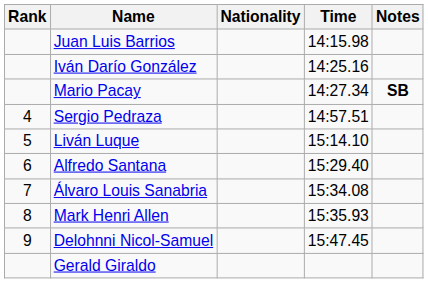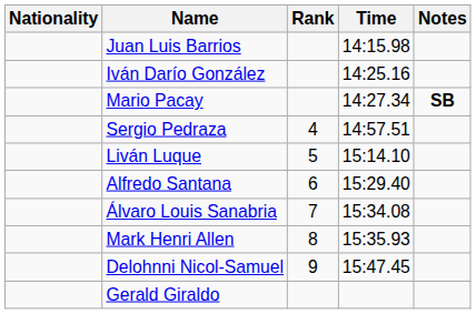columns swapped: Rank <-> Nationality
